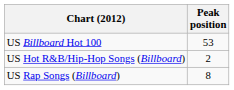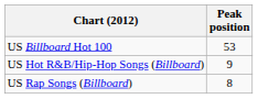US Hot R&B/Hip-Hop Songs (Billboard) | Peak position: 2 -> 9
